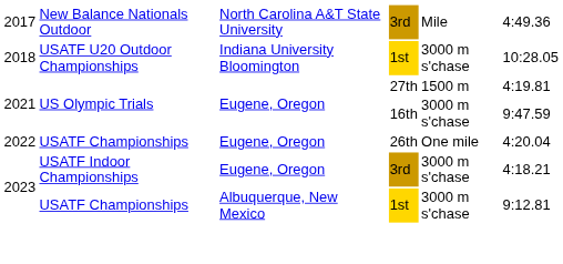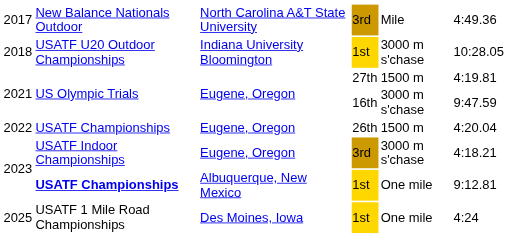2022 | column 5: One mile -> 1500 m
2023 / 1st | column 2: normal -> bold
2023 / 1st | column 5: 3000 m s'chase -> One mile
+ row: 2025 | USATF 1 Mile Road Championships | Des Moines, Iowa | 1st | One mile | 4:24
